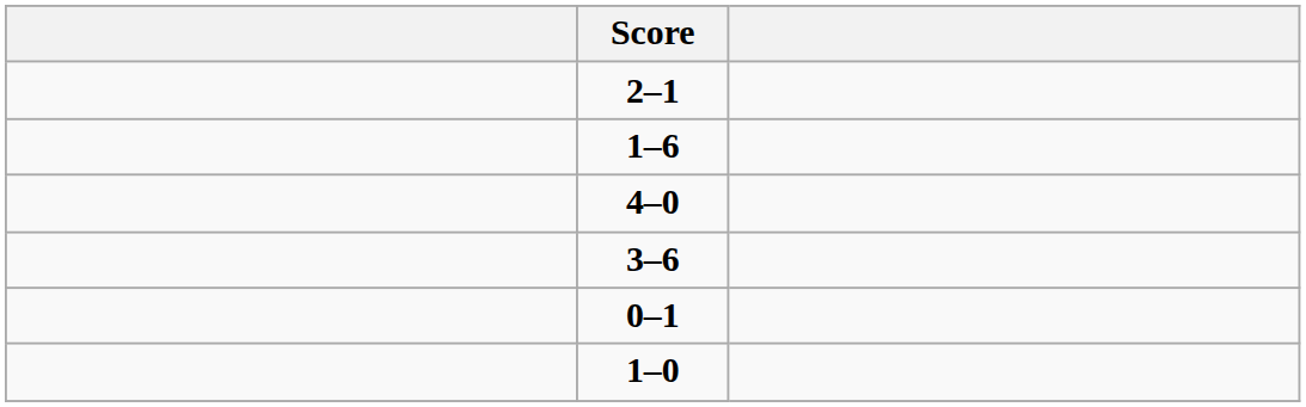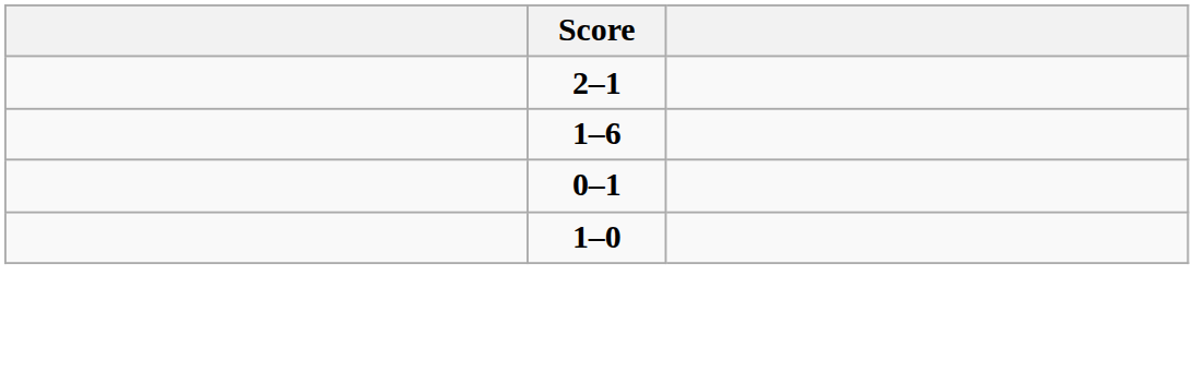- row: 4–0
- row: 3–6
